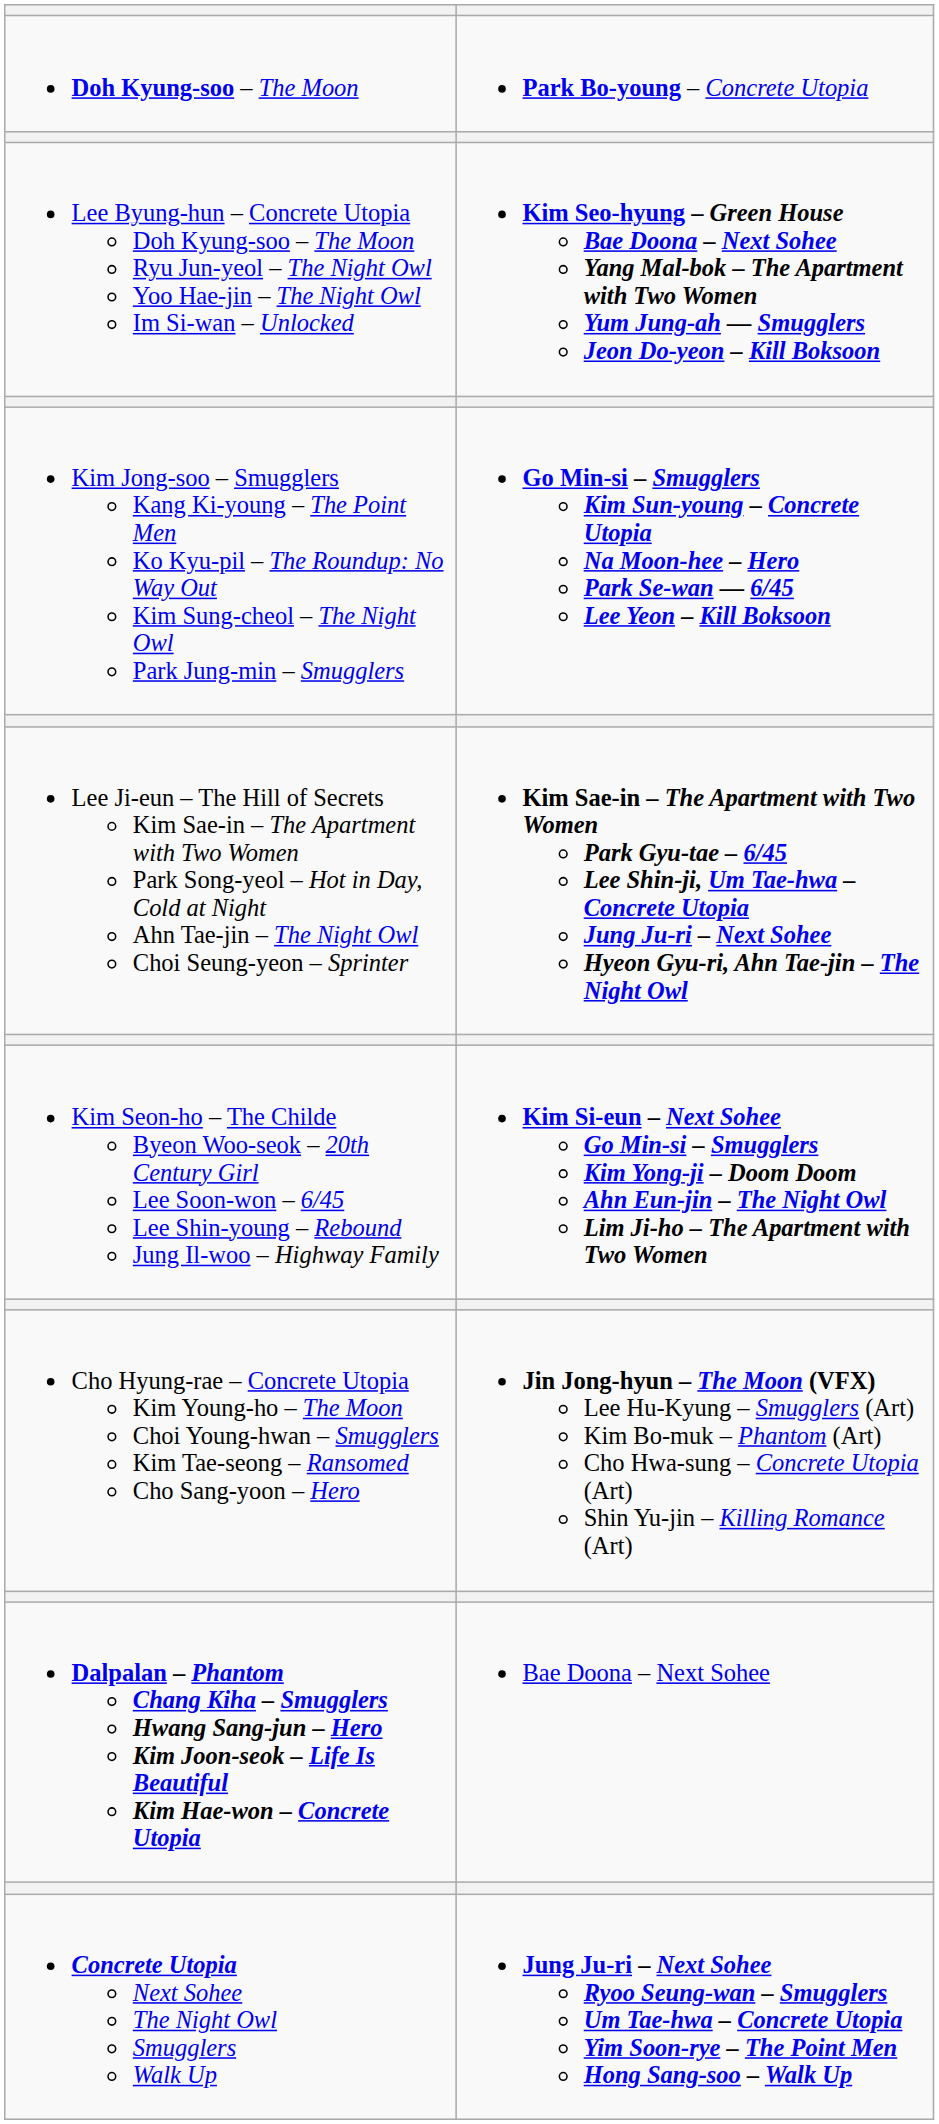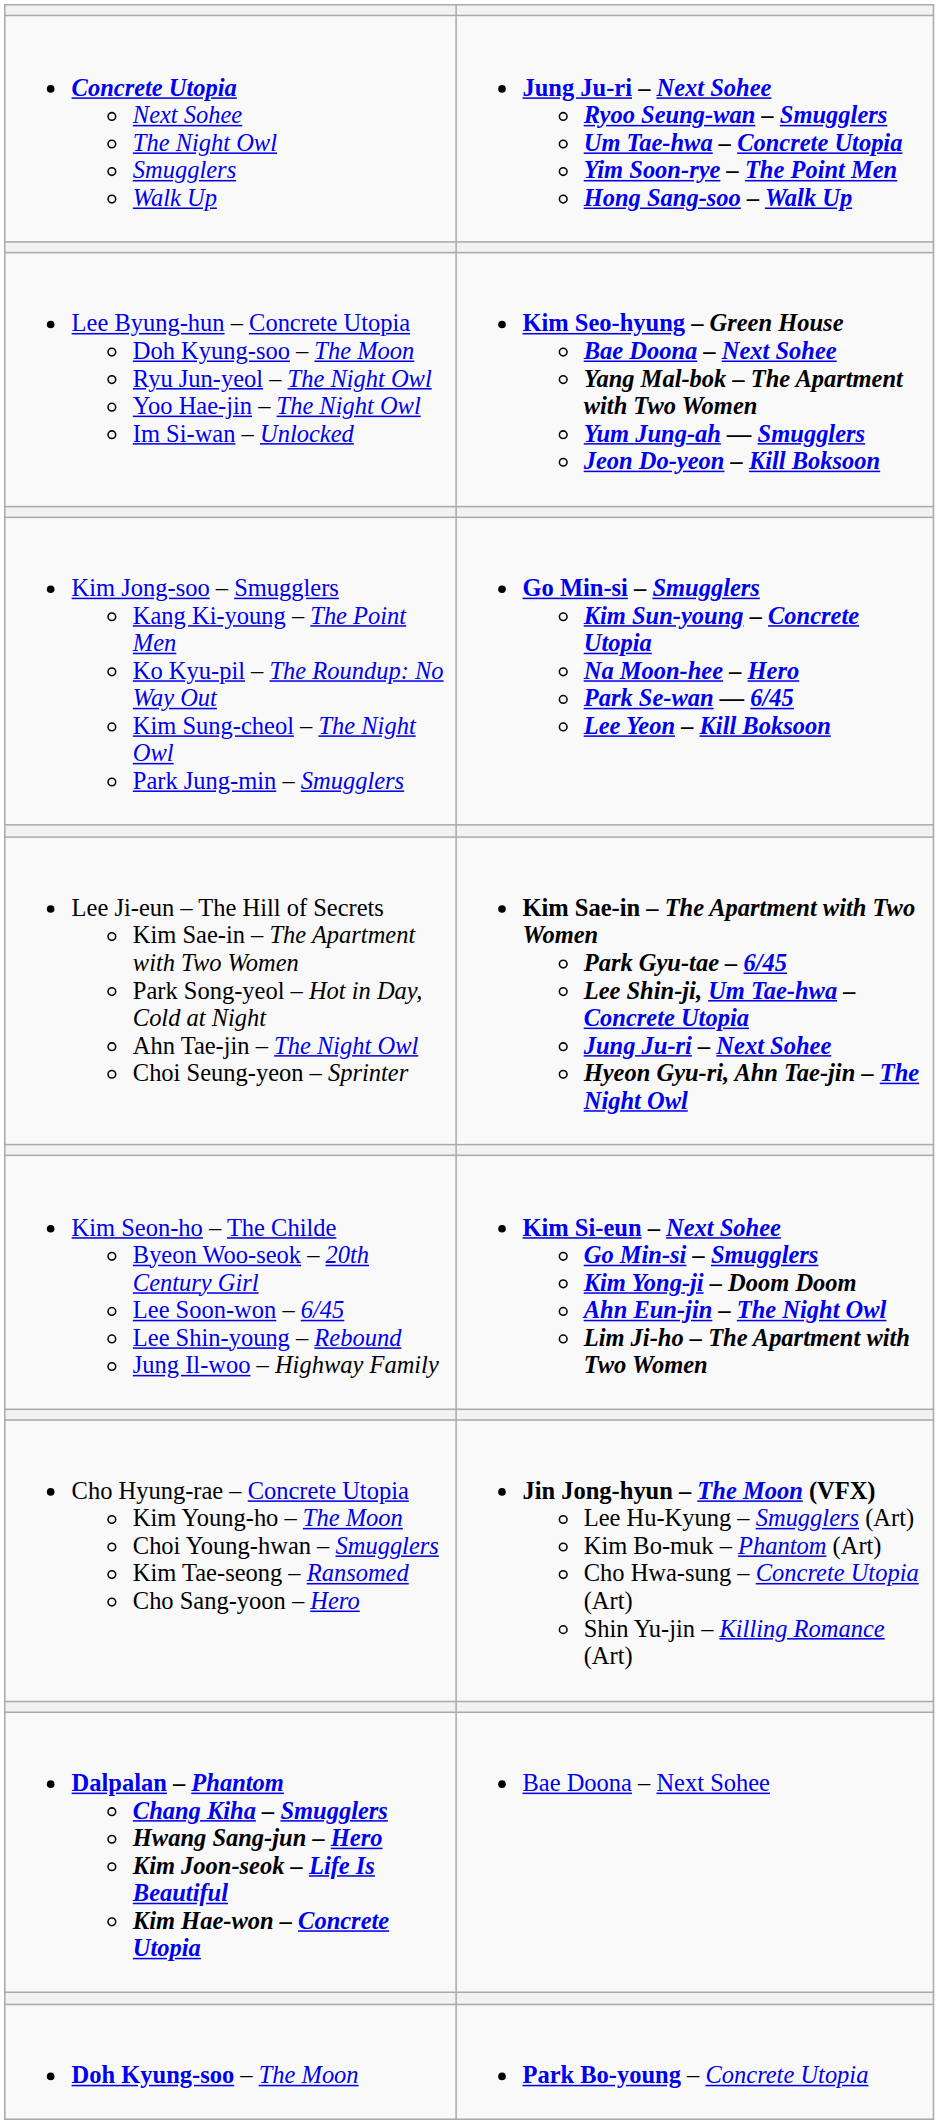rows swapped: Concrete Utopia Next Sohee The Night Owl Smugglers Walk Up <-> Doh Kyung-soo – The Moon
